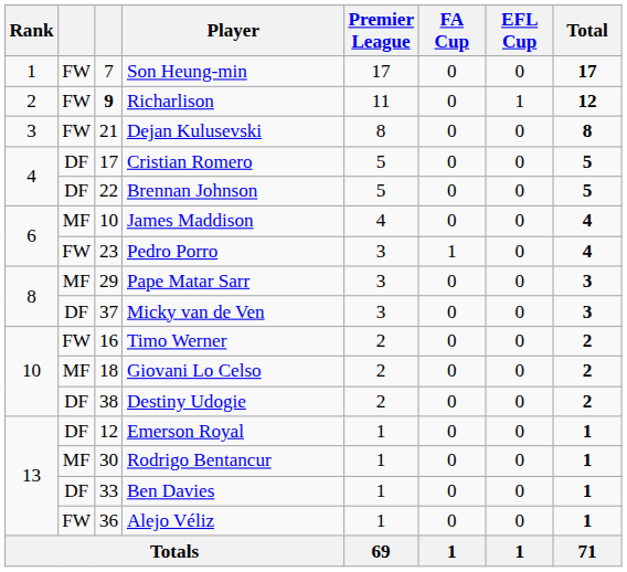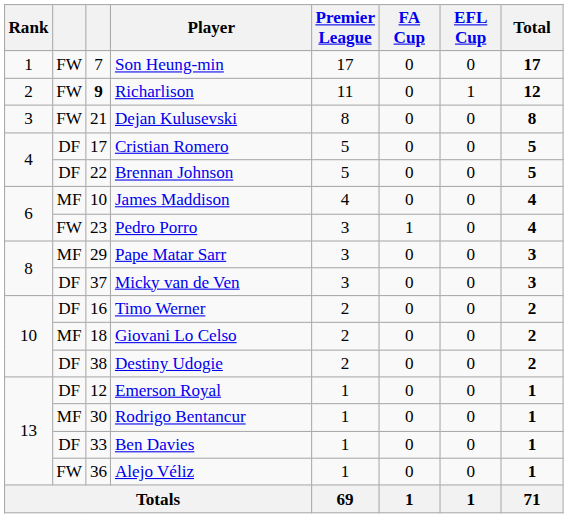Timo Werner | column 2: FW -> DF
